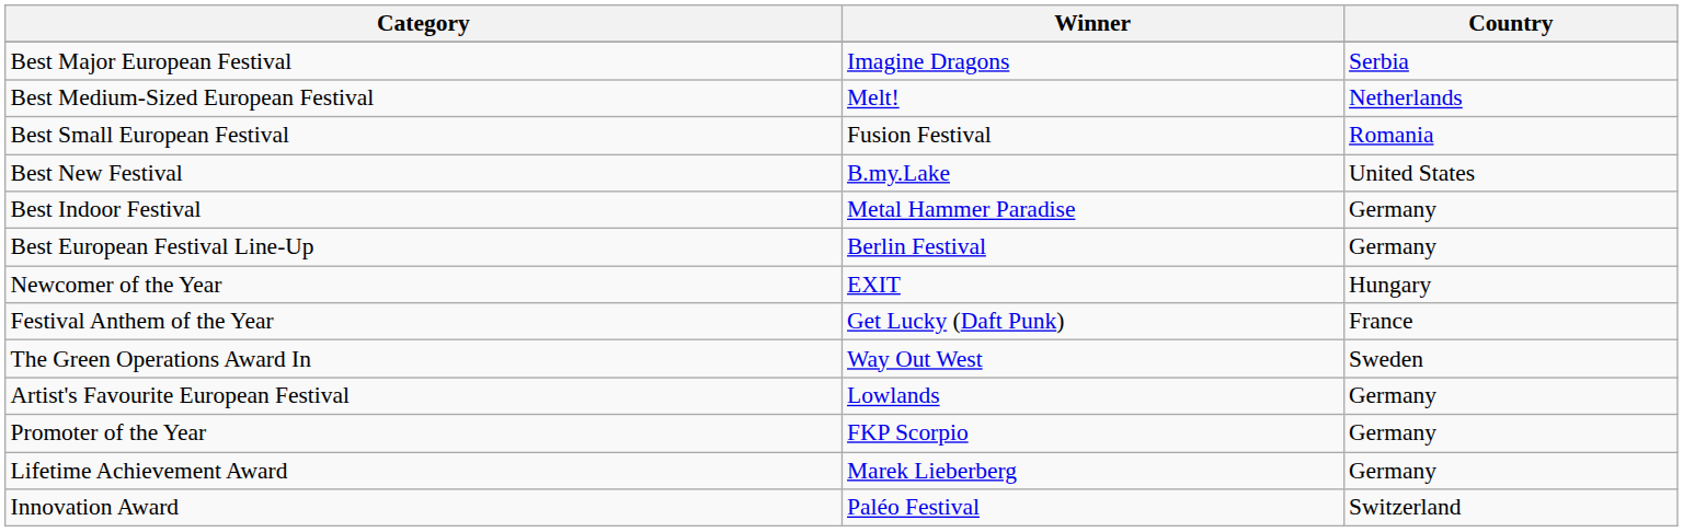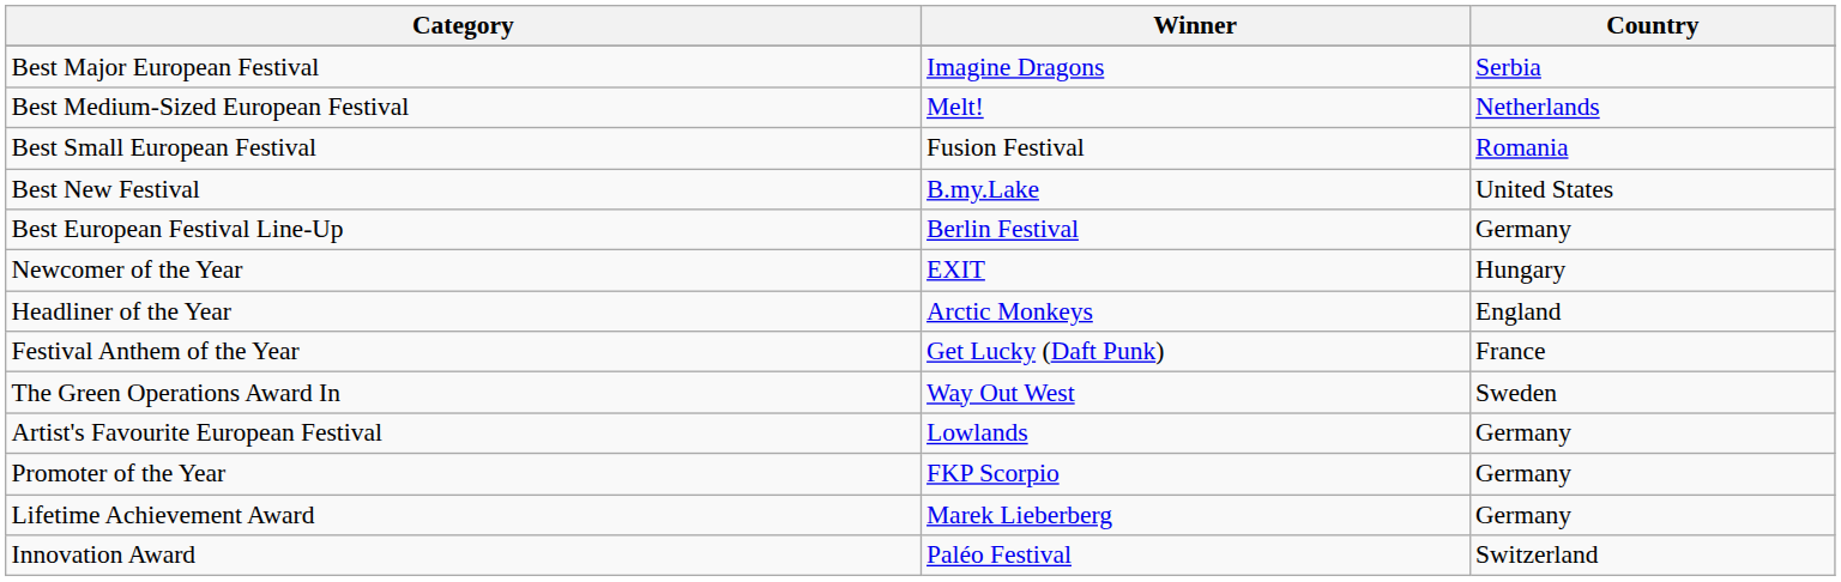- row: Best Indoor Festival | Metal Hammer Paradise | Germany
+ row: Headliner of the Year | Arctic Monkeys | England
